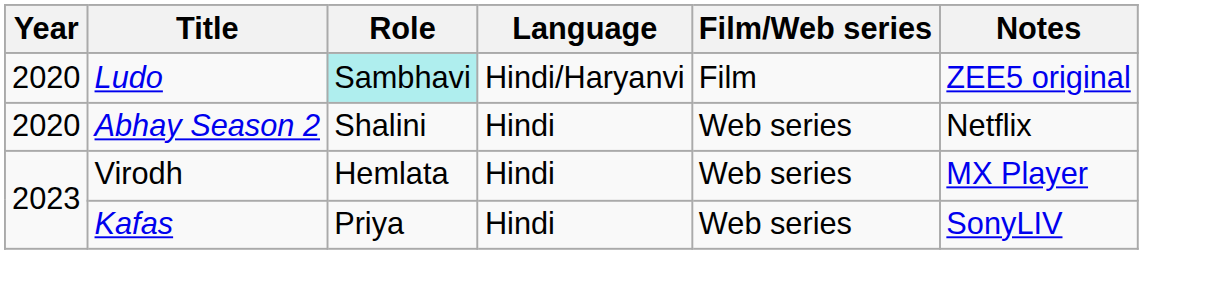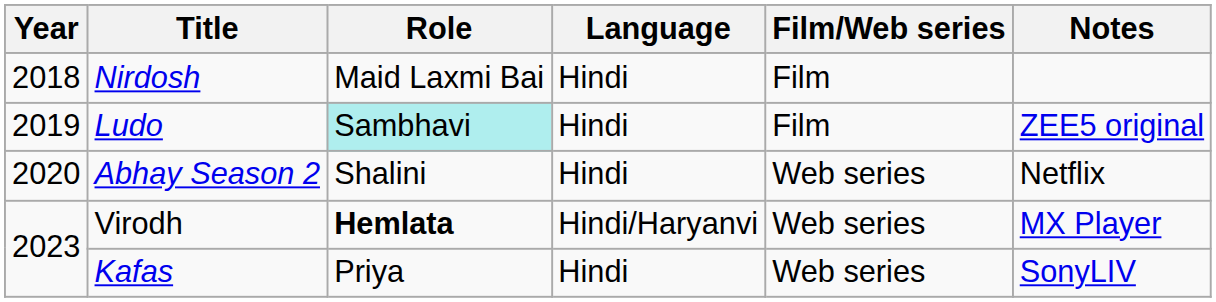+ row: 2018 | Nirdosh | Maid Laxmi Bai | Hindi | Film
Ludo | Year: 2020 -> 2019
Ludo | Language: Hindi/Haryanvi -> Hindi
Virodh | Role: normal -> bold
Virodh | Language: Hindi -> Hindi/Haryanvi
